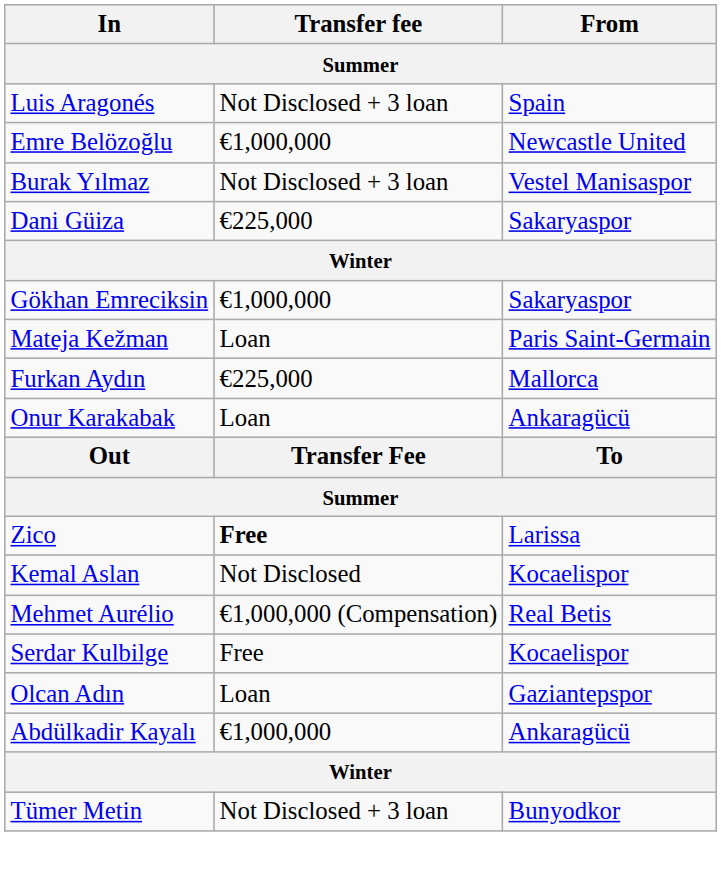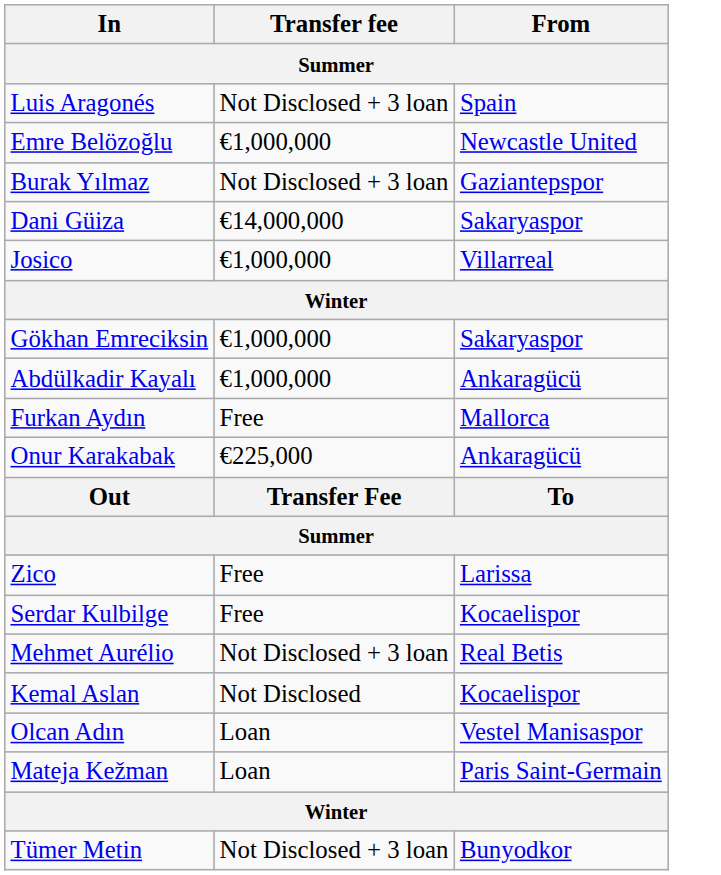Burak Yılmaz | From: Vestel Manisaspor -> Gaziantepspor
Dani Güiza | Transfer fee: €225,000 -> €14,000,000
+ row: Josico | €1,000,000 | Villarreal
rows swapped: Abdülkadir Kayalı <-> Mateja Kežman
Furkan Aydın | Transfer fee: €225,000 -> Free
Onur Karakabak | Transfer fee: Loan -> €225,000
Zico | Transfer fee: bold -> normal
rows swapped: Serdar Kulbilge <-> Kemal Aslan
Mehmet Aurélio | Transfer fee: €1,000,000 (Compensation) -> Not Disclosed + 3 loan
Olcan Adın | From: Gaziantepspor -> Vestel Manisaspor
